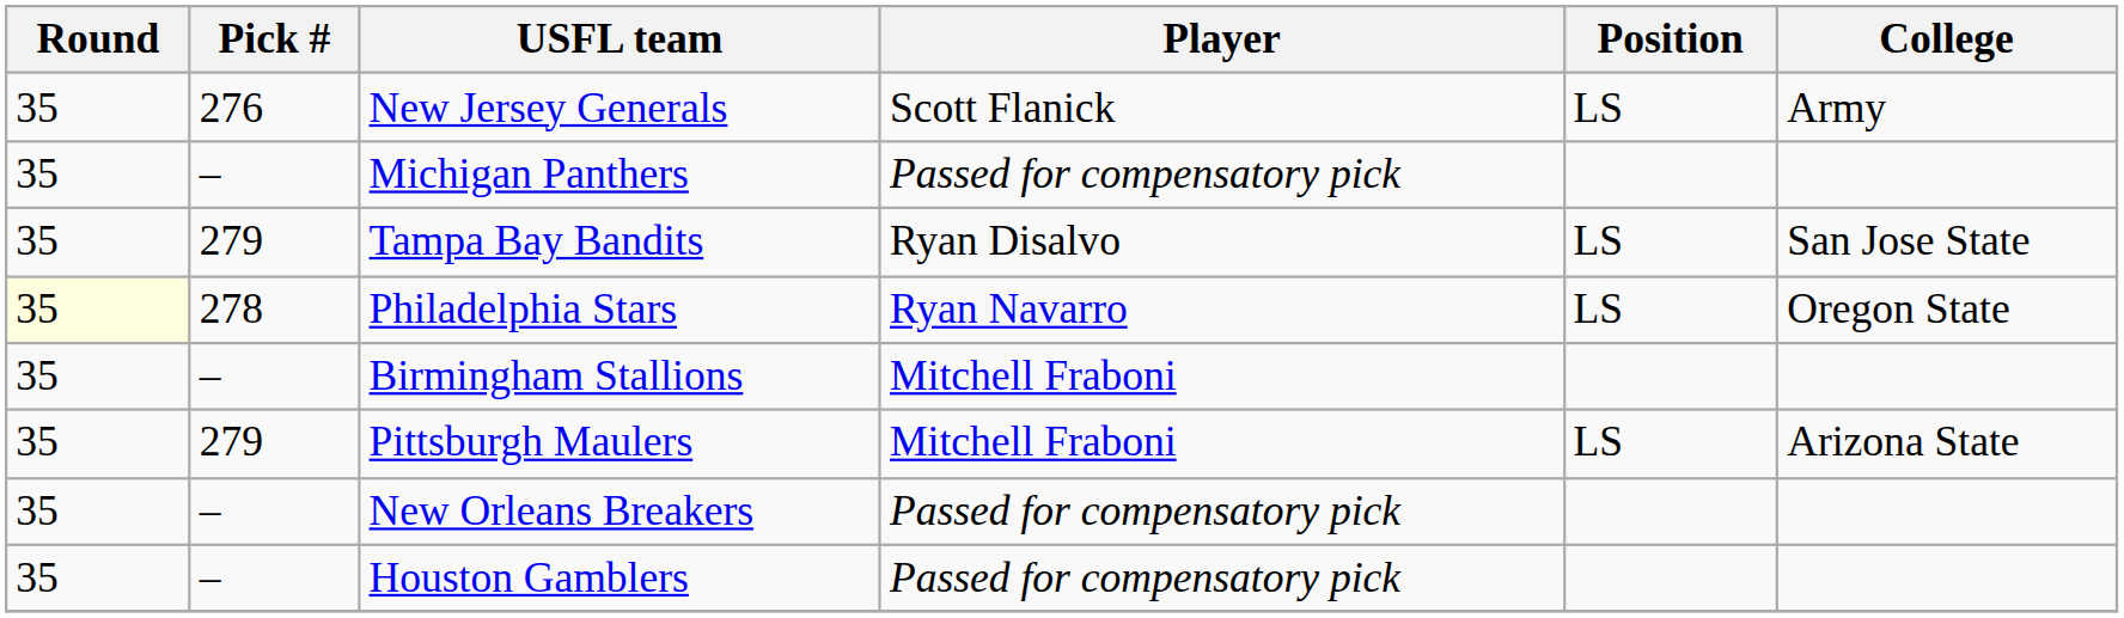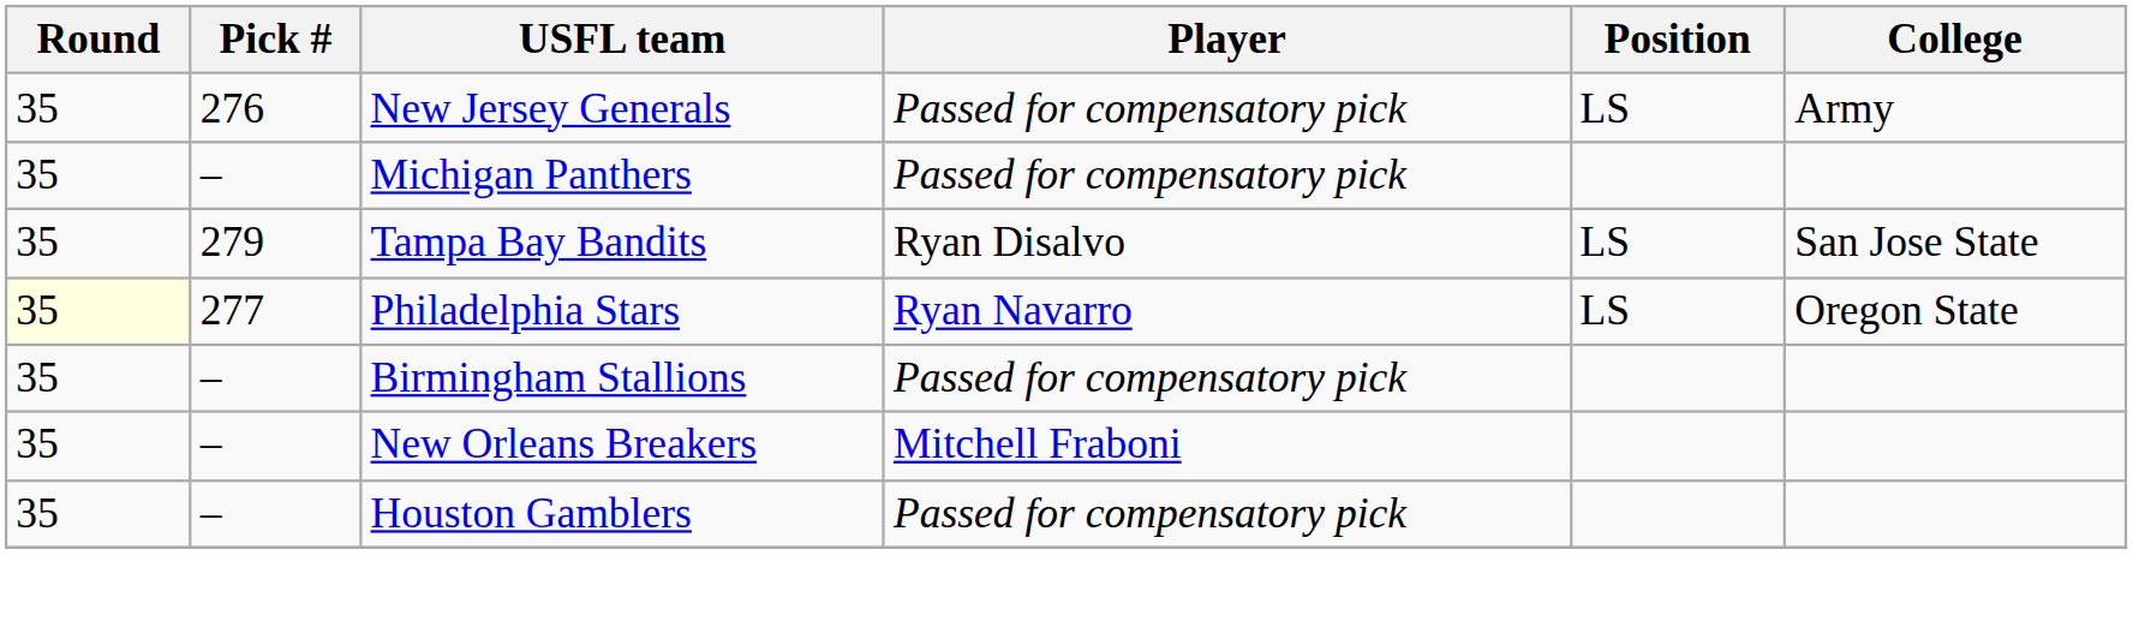New Jersey Generals | Player: Scott Flanick -> Passed for compensatory pick
Philadelphia Stars | Pick #: 278 -> 277
Birmingham Stallions | Player: Mitchell Fraboni -> Passed for compensatory pick
- row: 35 | 279 | Pittsburgh Maulers | Mitchell Fraboni | LS | Arizona State
New Orleans Breakers | Player: Passed for compensatory pick -> Mitchell Fraboni
